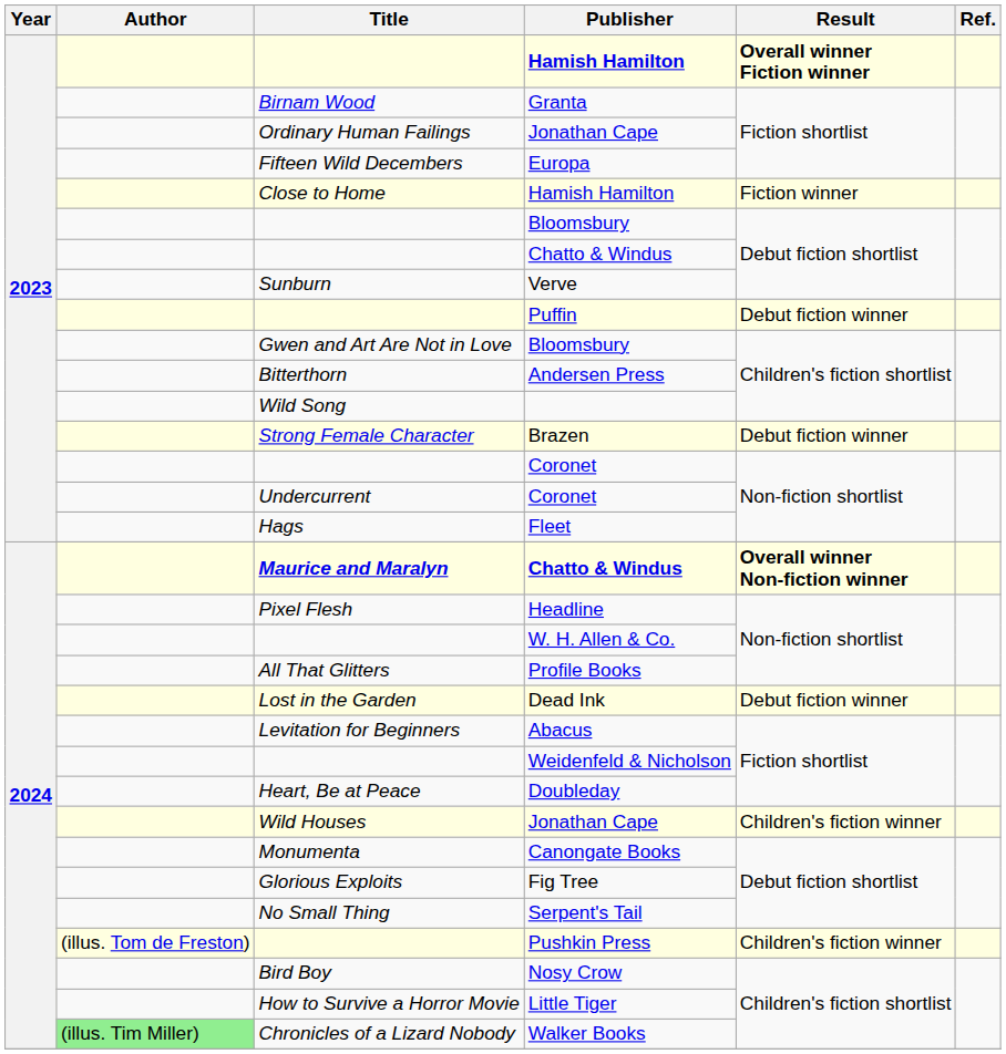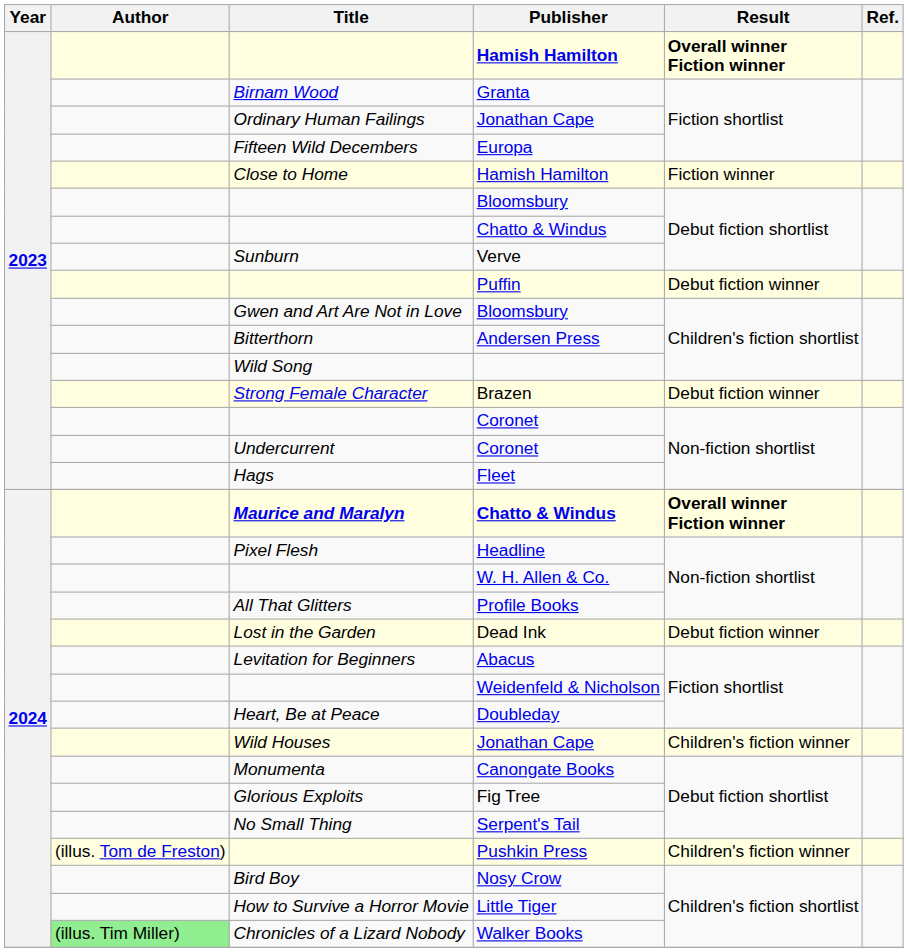Maurice and Maralyn / Chatto & Windus | Result: Overall winner Non-fiction winner -> Overall winner Fiction winner
